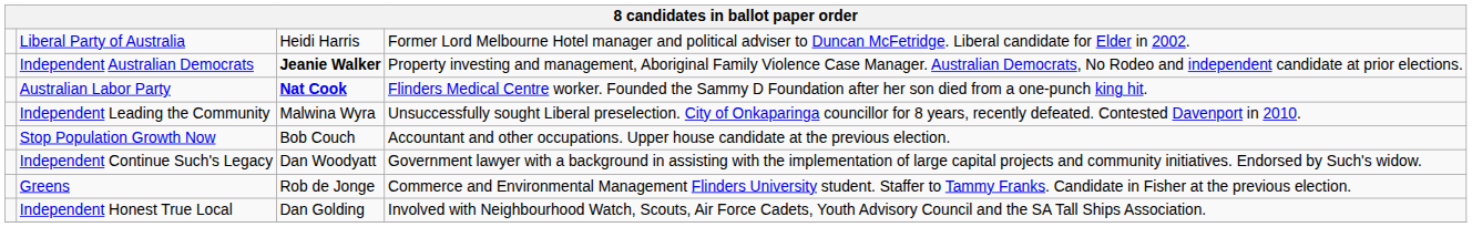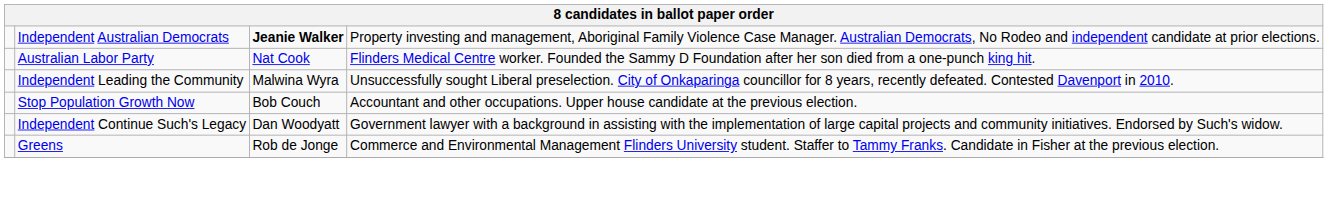- row: Liberal Party of Australia | Heidi Harris | Former Lord Melbourne Hotel manager and political adviser to Duncan McFetridge. Liberal candidate for Elder in 2002.
Australian Labor Party | column 3: bold -> normal
- row: Independent Honest True Local | Dan Golding | Involved with Neighbourhood Watch, Scouts, Air Force Cadets, Youth Advisory Council and the SA Tall Ships Association.
